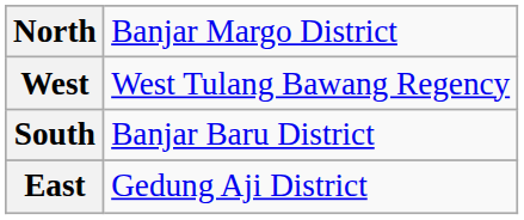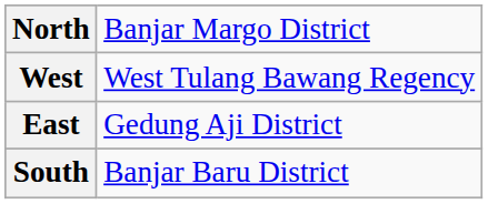rows swapped: South <-> East
